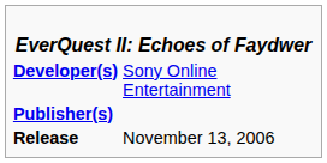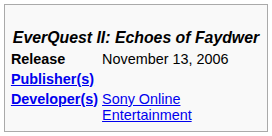rows swapped: Developer(s) <-> Release
